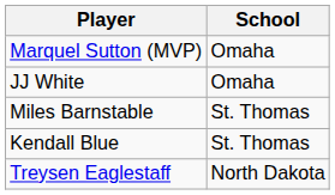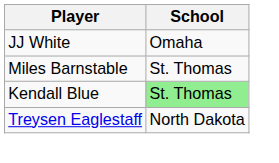- row: Marquel Sutton (MVP) | Omaha
Kendall Blue | School: no background -> lightgreen background
